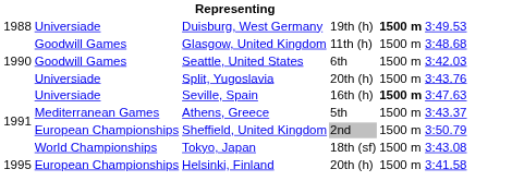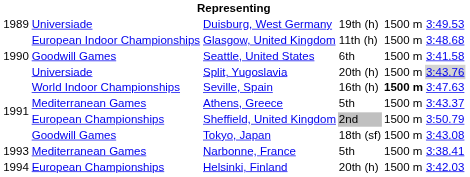Duisburg, West Germany | column 1: 1988 -> 1989
Duisburg, West Germany | column 5: bold -> normal
Glasgow, United Kingdom | column 2: Goodwill Games -> European Indoor Championships
Seattle, United States | column 6: 3:42.03 -> 3:41.58
Split, Yugoslavia | column 6: no background -> lightgrey background
Seville, Spain | column 2: Universiade -> World Indoor Championships
Tokyo, Japan | column 2: World Championships -> Goodwill Games
+ row: 1993 | Mediterranean Games | Narbonne, France | 5th | 1500 m | 3:38.41
Helsinki, Finland | column 1: 1995 -> 1994
Helsinki, Finland | column 6: 3:41.58 -> 3:42.03
